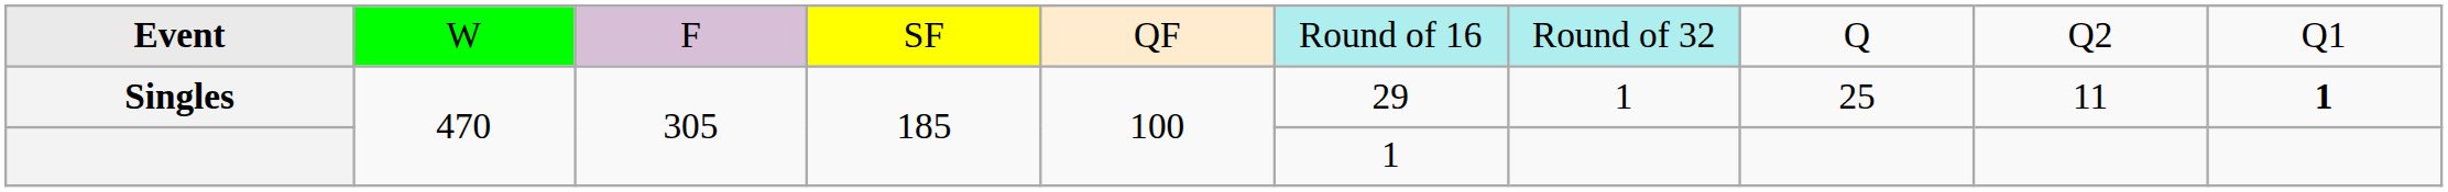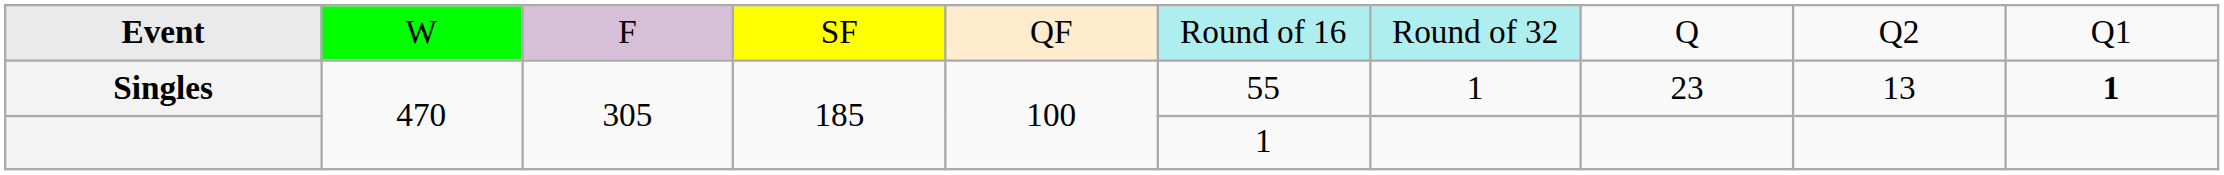Singles | column 6: 29 -> 55
Singles | column 8: 25 -> 23
Singles | column 9: 11 -> 13
